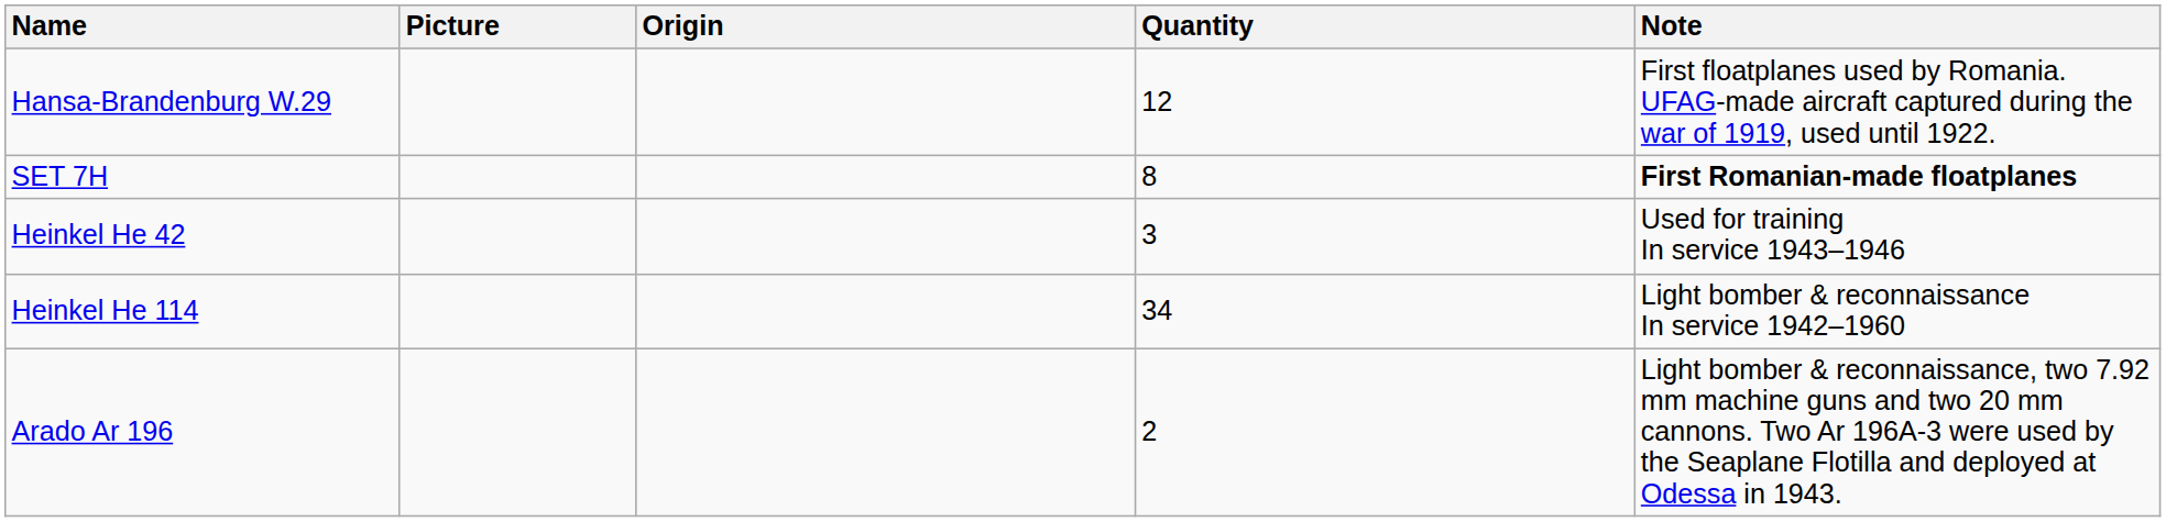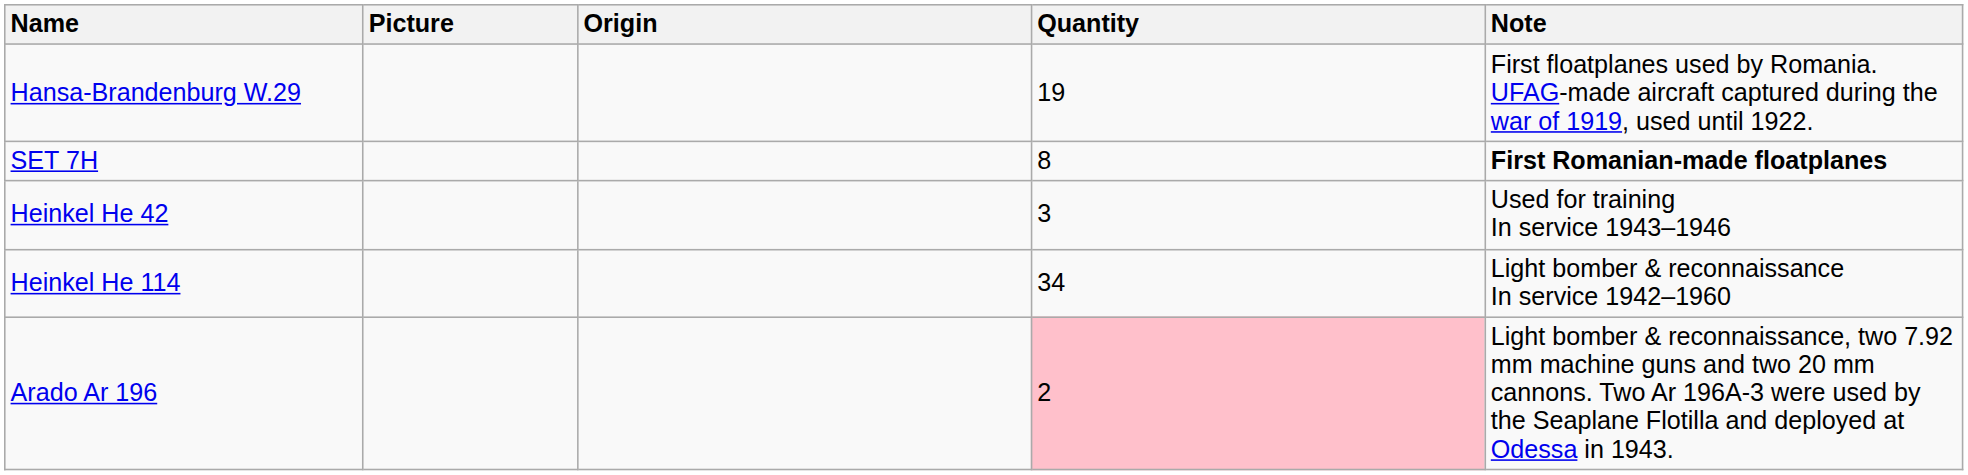Hansa-Brandenburg W.29 | Quantity: 12 -> 19
Arado Ar 196 | Quantity: no background -> pink background
